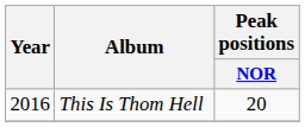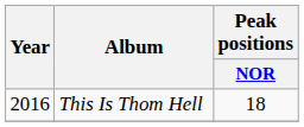This Is Thom Hell | Peak positions / NOR: 20 -> 18
